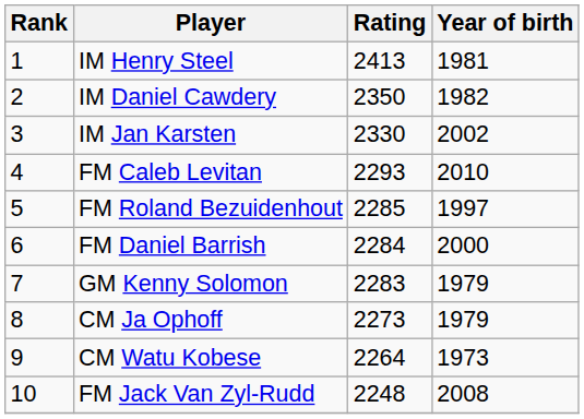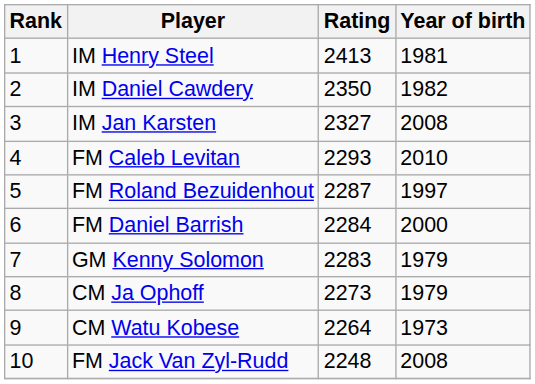IM Jan Karsten | Rating: 2330 -> 2327
IM Jan Karsten | Year of birth: 2002 -> 2008
FM Roland Bezuidenhout | Rating: 2285 -> 2287
